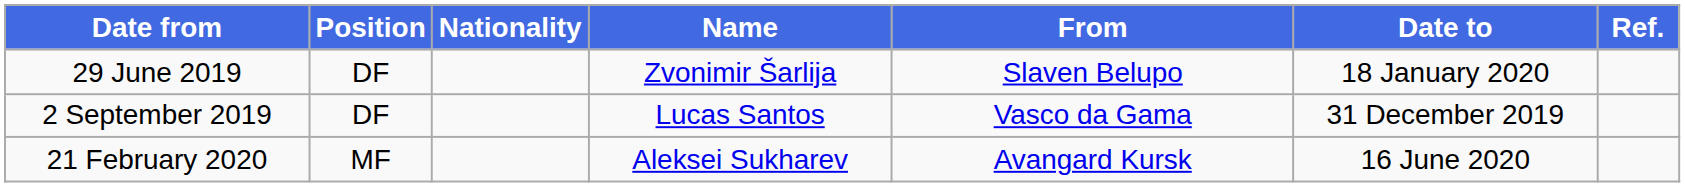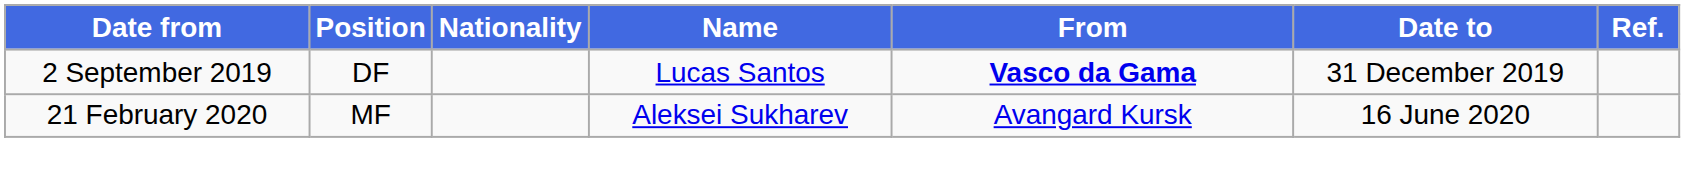- row: 29 June 2019 | DF | Zvonimir Šarlija | Slaven Belupo | 18 January 2020
2 September 2019 | From: normal -> bold
